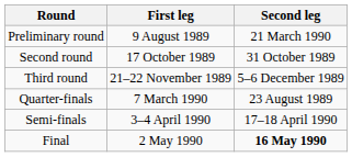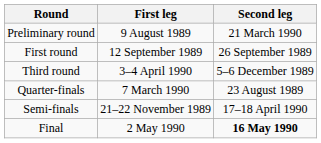+ row: First round | 12 September 1989 | 26 September 1989
- row: Second round | 17 October 1989 | 31 October 1989
Third round | First leg: 21–22 November 1989 -> 3–4 April 1990
Semi-finals | First leg: 3–4 April 1990 -> 21–22 November 1989
